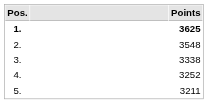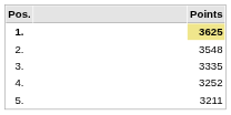1. | Points: no background -> khaki background
3. | Points: 3338 -> 3335
